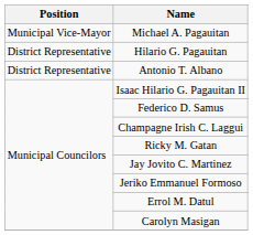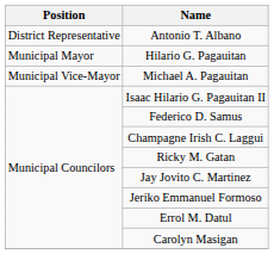rows swapped: Antonio T. Albano <-> Michael A. Pagauitan
Hilario G. Pagauitan | Position: District Representative -> Municipal Mayor
